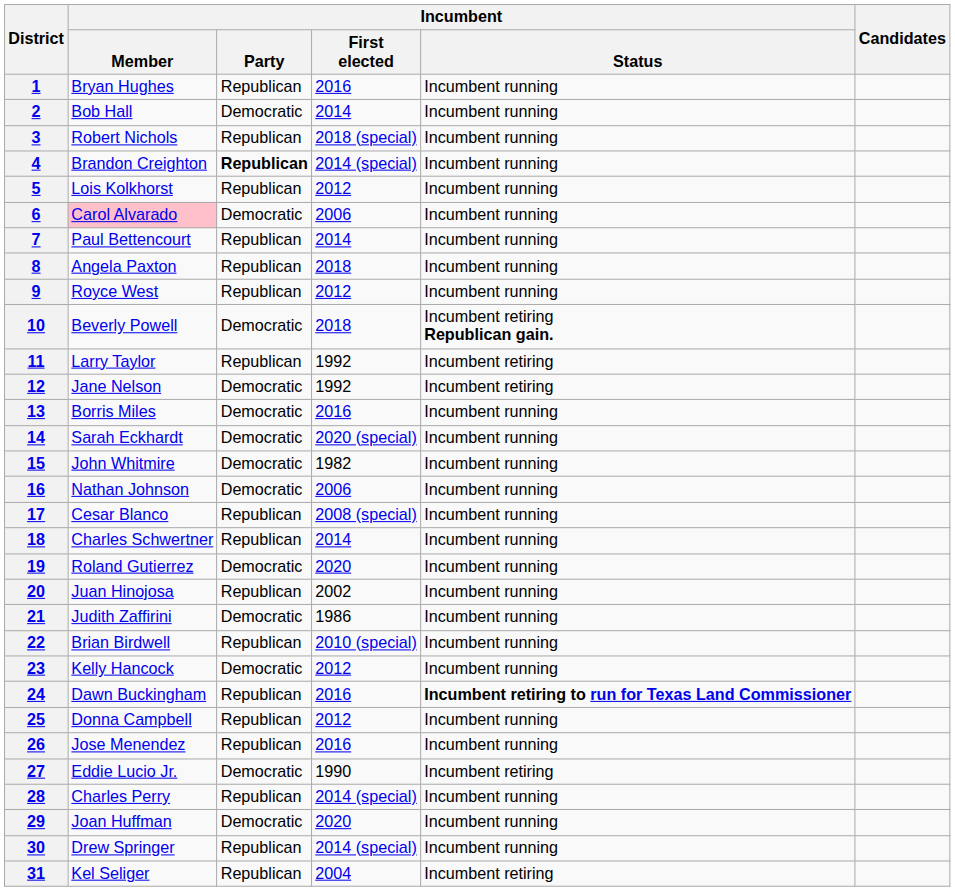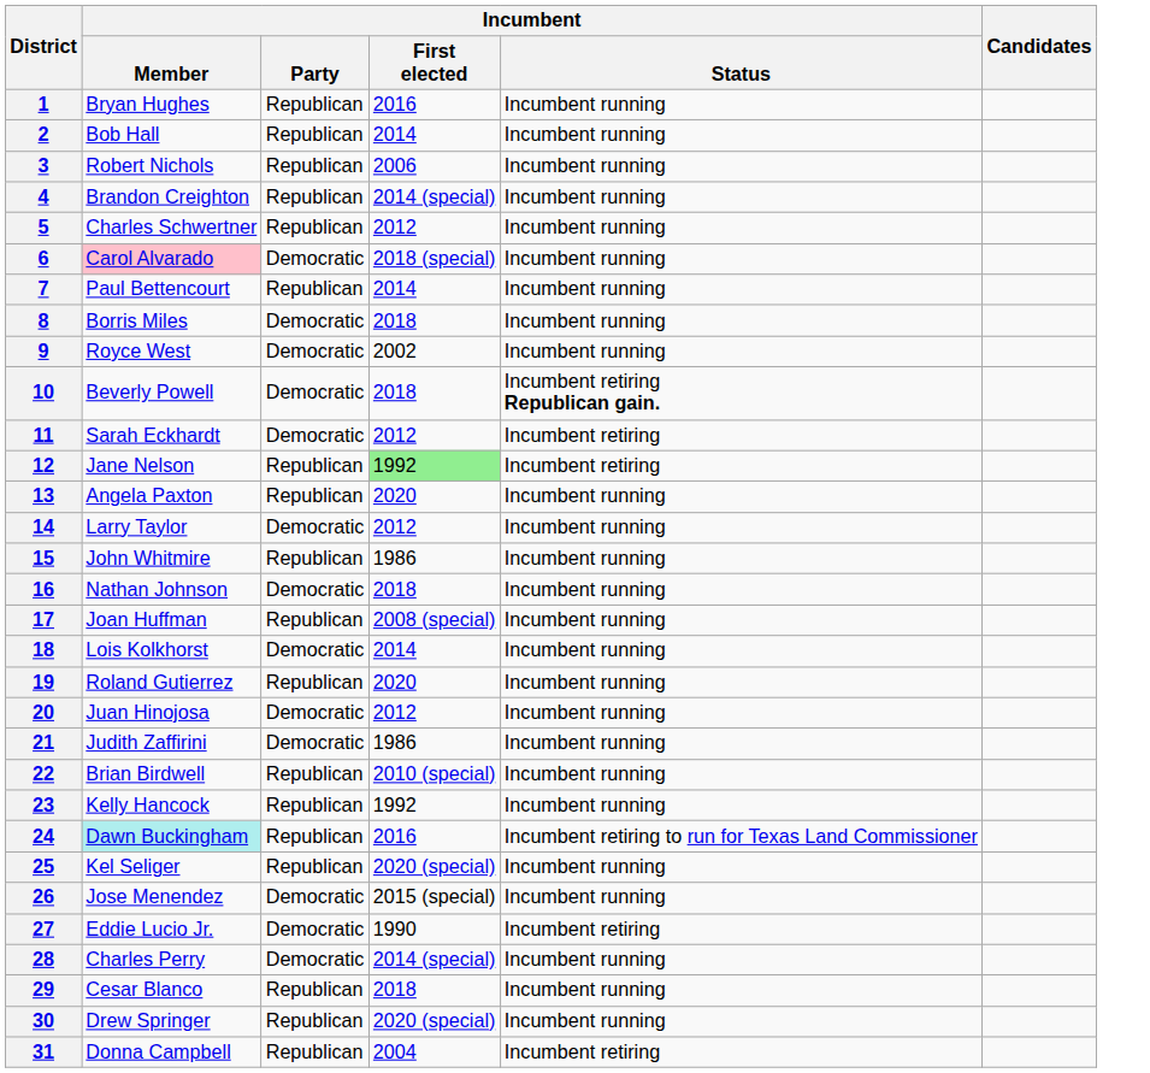2 | Incumbent / Party: Democratic -> Republican
3 | Incumbent / First elected: 2018 (special) -> 2006
4 | Incumbent / Party: bold -> normal
5 | Incumbent / Member: Lois Kolkhorst -> Charles Schwertner
6 | Incumbent / First elected: 2006 -> 2018 (special)
8 | Incumbent / Member: Angela Paxton -> Borris Miles
8 | Incumbent / Party: Republican -> Democratic
9 | Incumbent / Party: Republican -> Democratic
9 | Incumbent / First elected: 2012 -> 2002
11 | Incumbent / Member: Larry Taylor -> Sarah Eckhardt
11 | Incumbent / Party: Republican -> Democratic
11 | Incumbent / First elected: 1992 -> 2012
12 | Incumbent / Party: Democratic -> Republican
12 | Incumbent / First elected: no background -> lightgreen background
13 | Incumbent / Member: Borris Miles -> Angela Paxton
13 | Incumbent / Party: Democratic -> Republican
13 | Incumbent / First elected: 2016 -> 2020
14 | Incumbent / Member: Sarah Eckhardt -> Larry Taylor
14 | Incumbent / First elected: 2020 (special) -> 2012
15 | Incumbent / Party: Democratic -> Republican
15 | Incumbent / First elected: 1982 -> 1986
16 | Incumbent / First elected: 2006 -> 2018
17 | Incumbent / Member: Cesar Blanco -> Joan Huffman
18 | Incumbent / Member: Charles Schwertner -> Lois Kolkhorst
18 | Incumbent / Party: Republican -> Democratic
19 | Incumbent / Party: Democratic -> Republican
20 | Incumbent / Party: Republican -> Democratic
20 | Incumbent / First elected: 2002 -> 2012
23 | Incumbent / Party: Democratic -> Republican
23 | Incumbent / First elected: 2012 -> 1992
24 | Incumbent / Member: no background -> paleturquoise background
24 | Incumbent / Status: bold -> normal
25 | Incumbent / Member: Donna Campbell -> Kel Seliger
25 | Incumbent / First elected: 2012 -> 2020 (special)
26 | Incumbent / Party: Republican -> Democratic
26 | Incumbent / First elected: 2016 -> 2015 (special)
28 | Incumbent / Party: Republican -> Democratic
29 | Incumbent / Member: Joan Huffman -> Cesar Blanco
29 | Incumbent / Party: Democratic -> Republican
29 | Incumbent / First elected: 2020 -> 2018
30 | Incumbent / First elected: 2014 (special) -> 2020 (special)
31 | Incumbent / Member: Kel Seliger -> Donna Campbell
